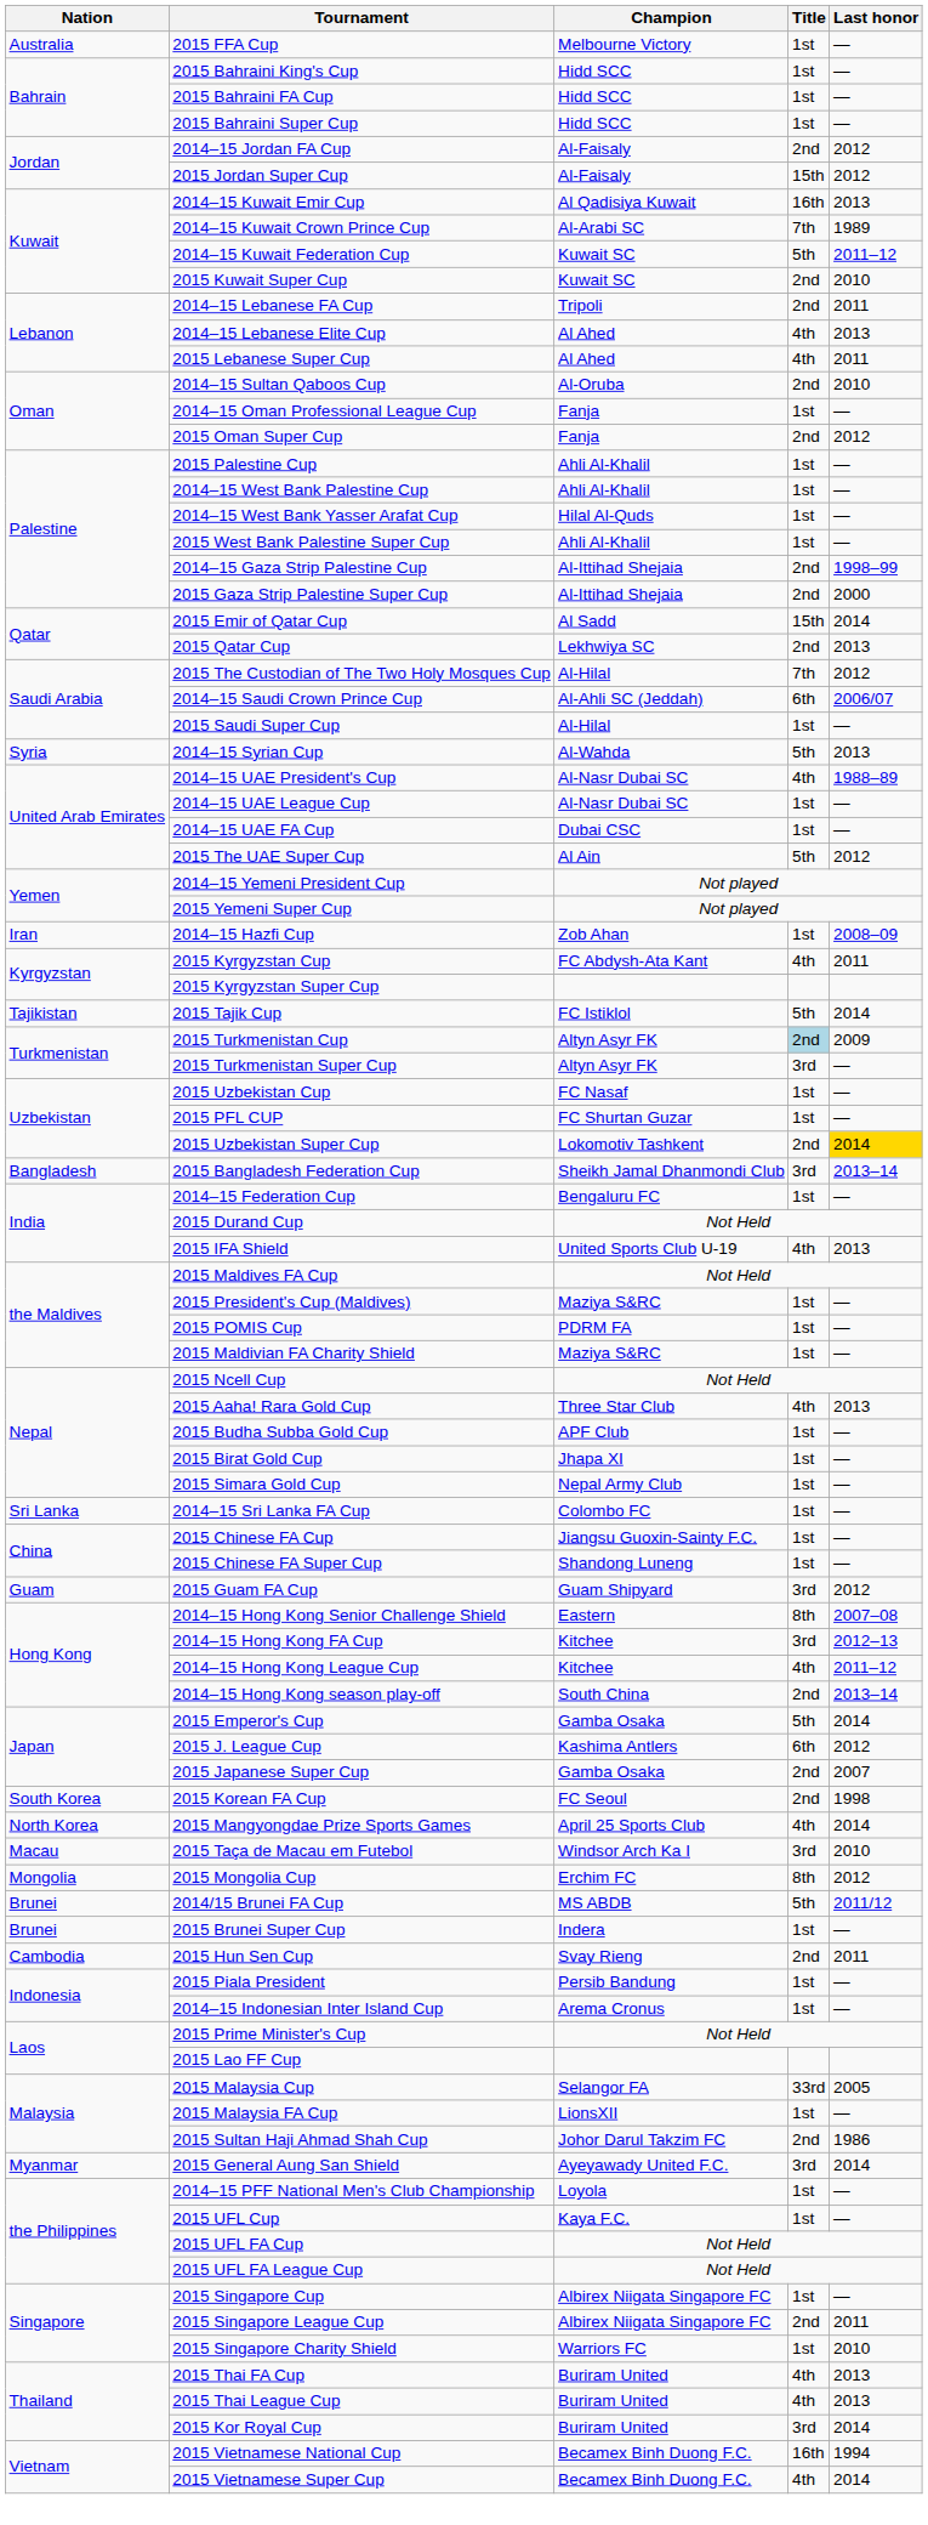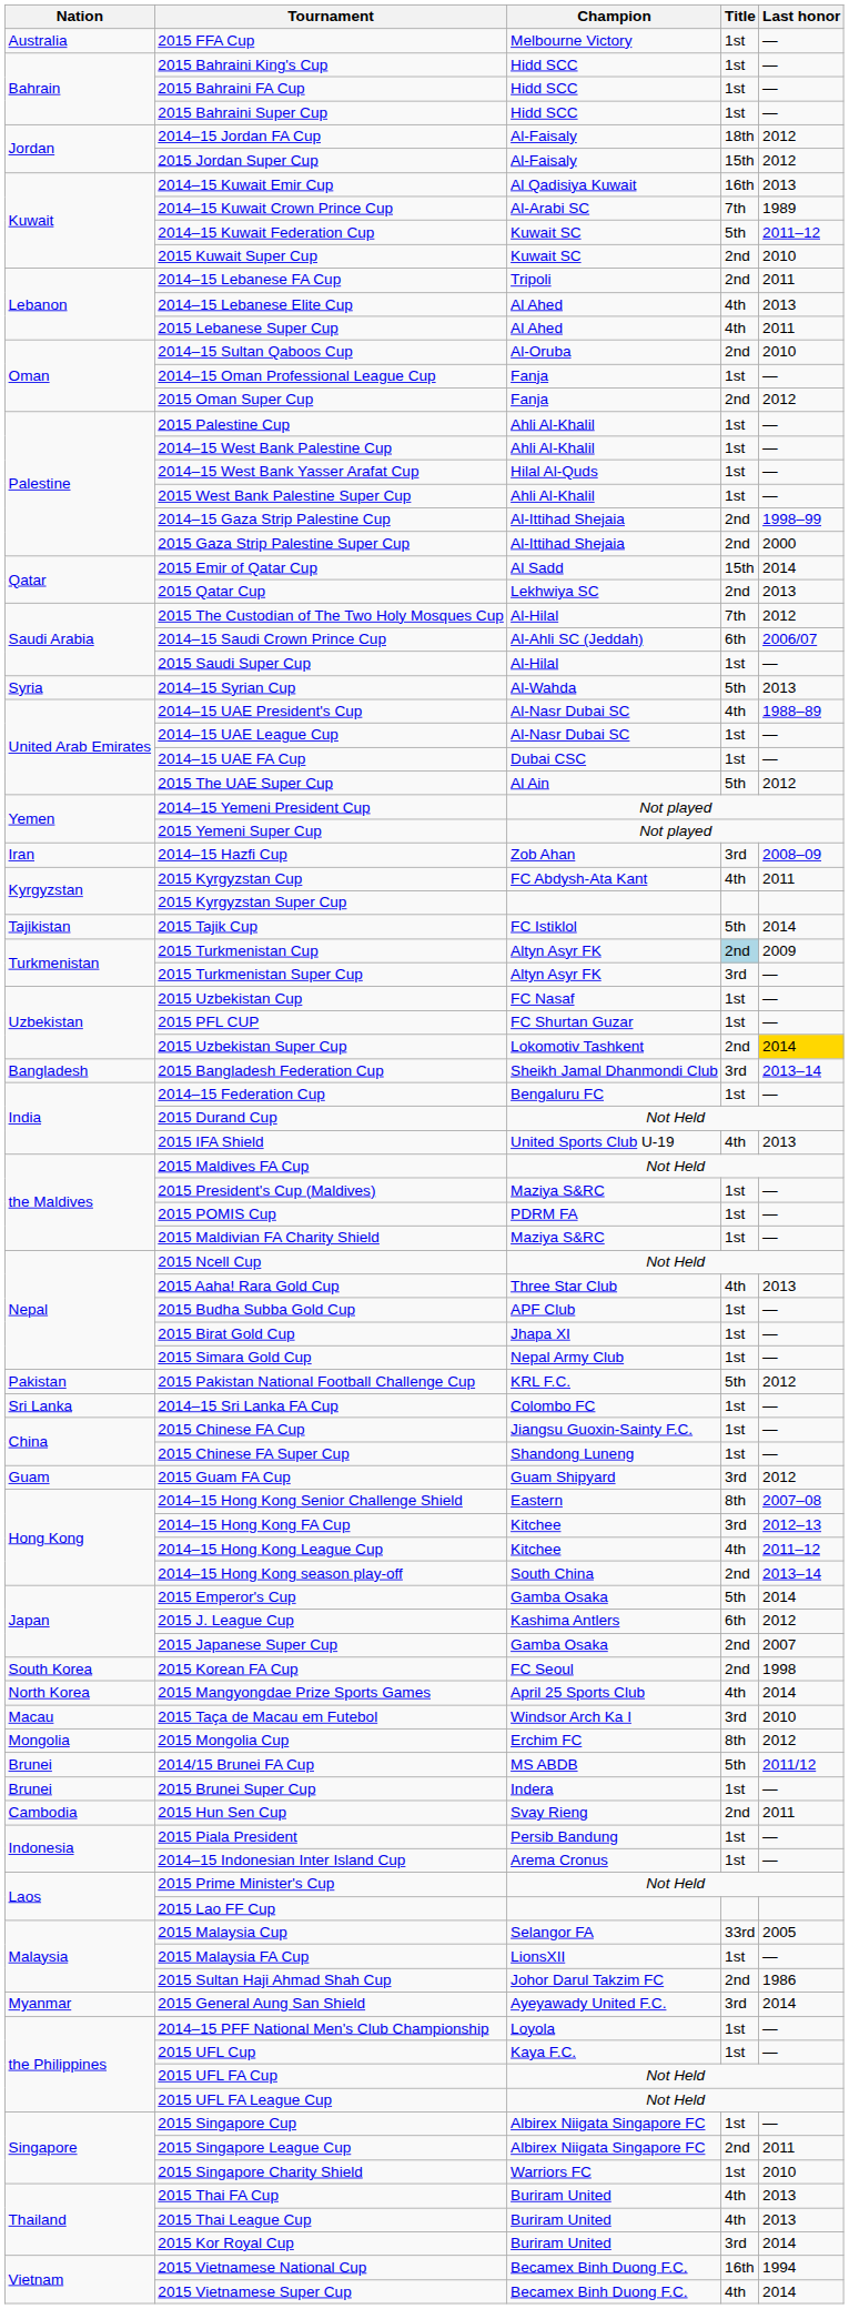2014–15 Jordan FA Cup | Title: 2nd -> 18th
2014–15 Hazfi Cup | Title: 1st -> 3rd
+ row: Pakistan | 2015 Pakistan National Football Challenge Cup | KRL F.C. | 5th | 2012
